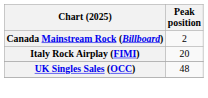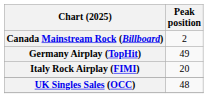+ row: Germany Airplay (TopHit) | 49
